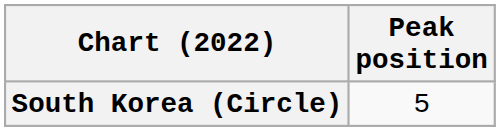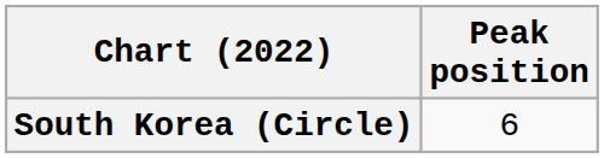South Korea (Circle) | Peak position: 5 -> 6
